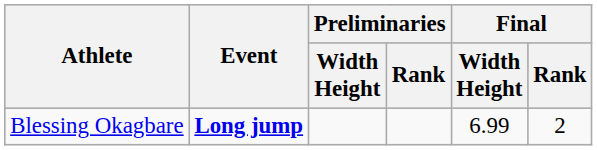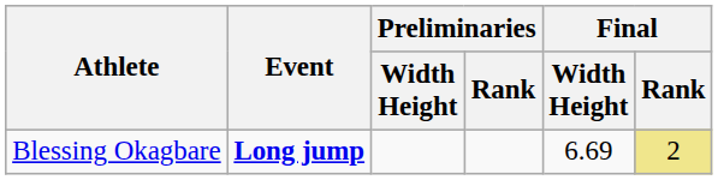Blessing Okagbare | Final / Width Height: 6.99 -> 6.69
Blessing Okagbare | Final / Rank: no background -> khaki background
